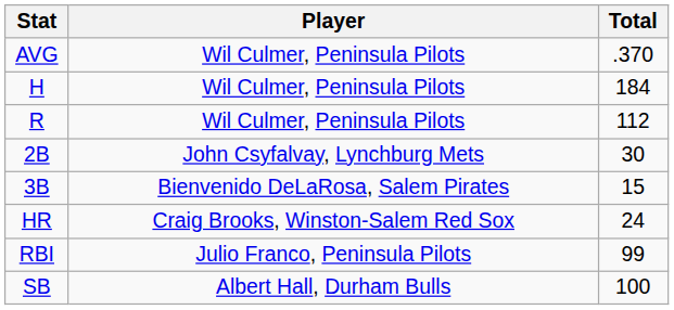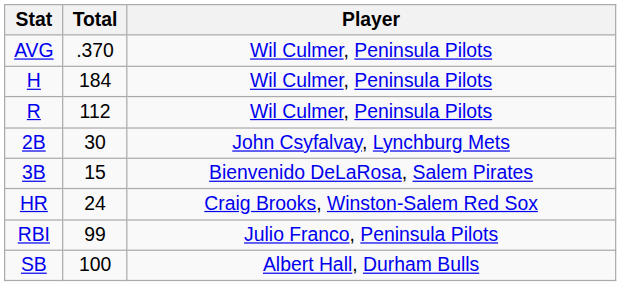columns swapped: Player <-> Total
